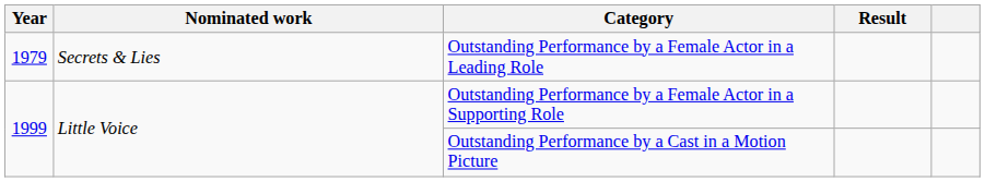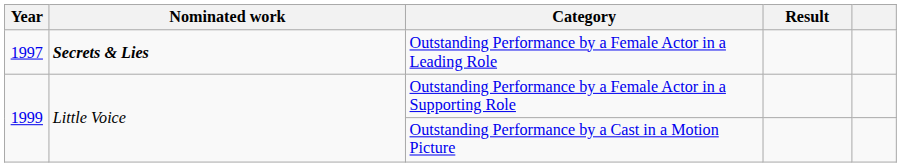Outstanding Performance by a Female Actor in a Leading Role | Year: 1979 -> 1997
Outstanding Performance by a Female Actor in a Leading Role | Nominated work: normal -> bold
